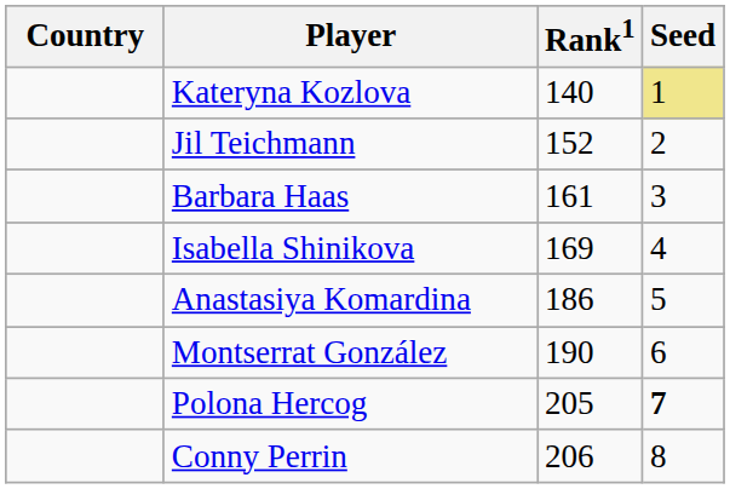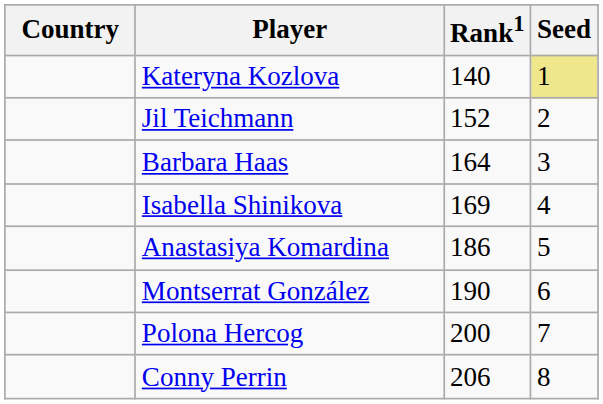Barbara Haas | Rank1: 161 -> 164
Polona Hercog | Rank1: 205 -> 200
Polona Hercog | Seed: bold -> normal
